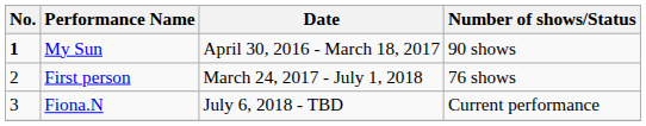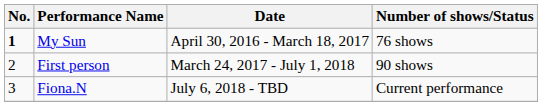My Sun | Number of shows/Status: 90 shows -> 76 shows
First person | Number of shows/Status: 76 shows -> 90 shows
